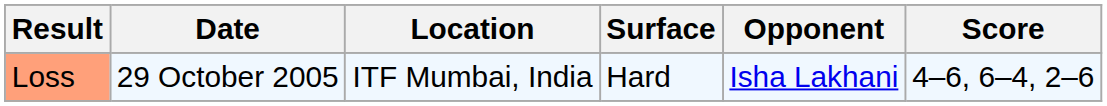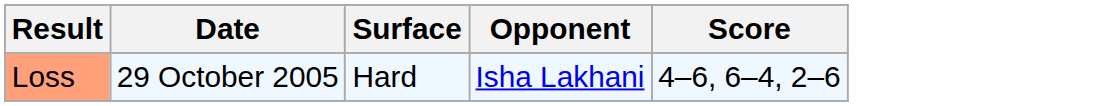- column: Location | ITF Mumbai, India
